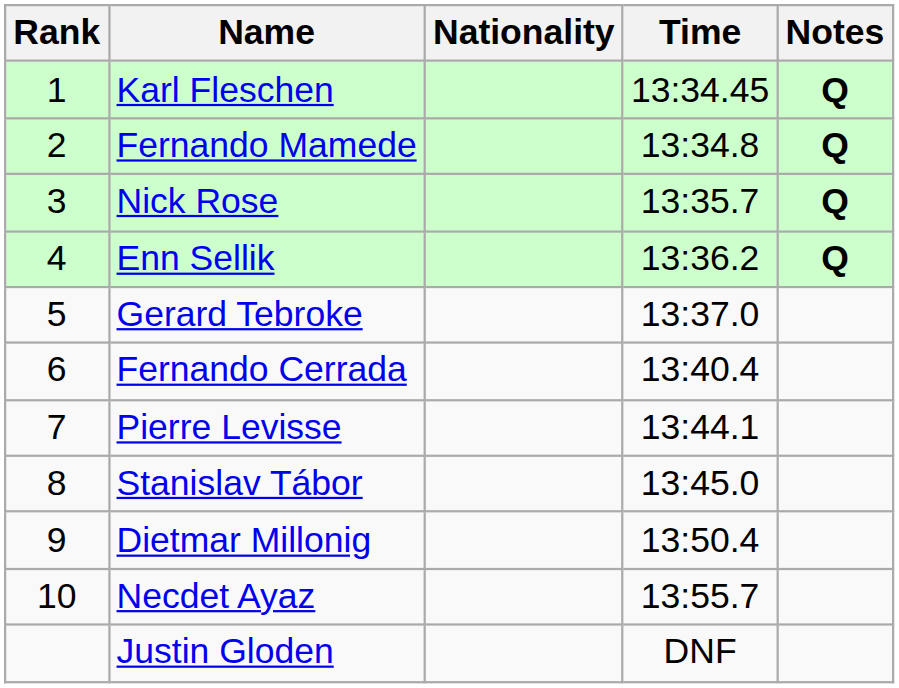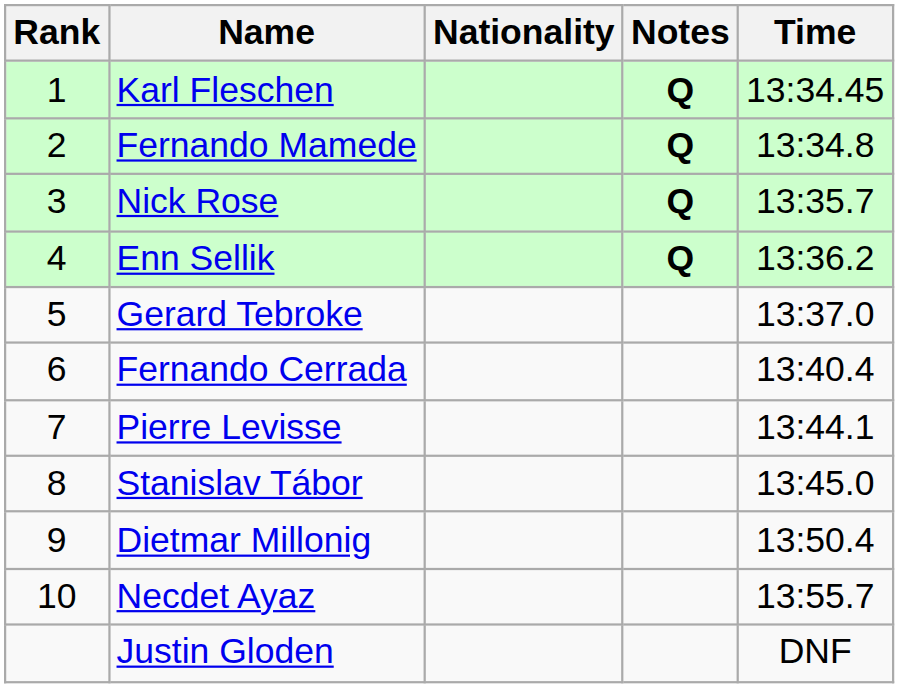columns swapped: Time <-> Notes
